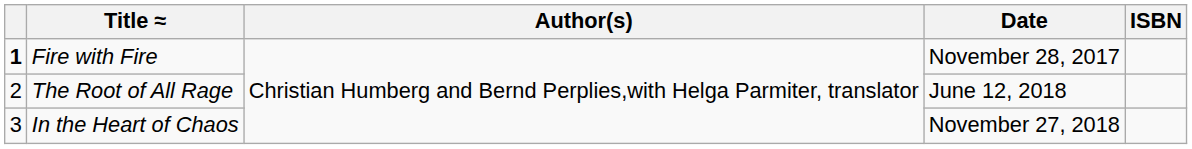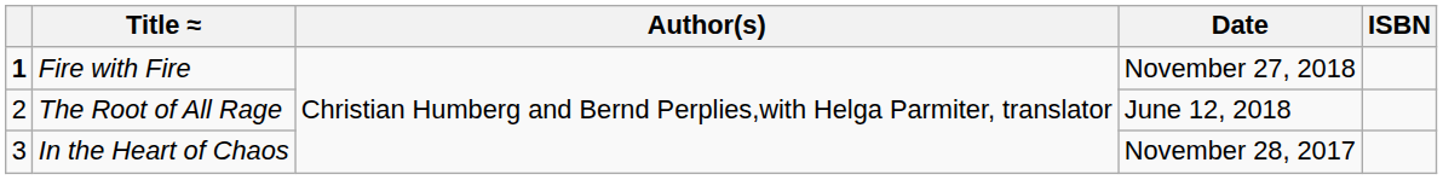Fire with Fire | Date: November 28, 2017 -> November 27, 2018
In the Heart of Chaos | Date: November 27, 2018 -> November 28, 2017
